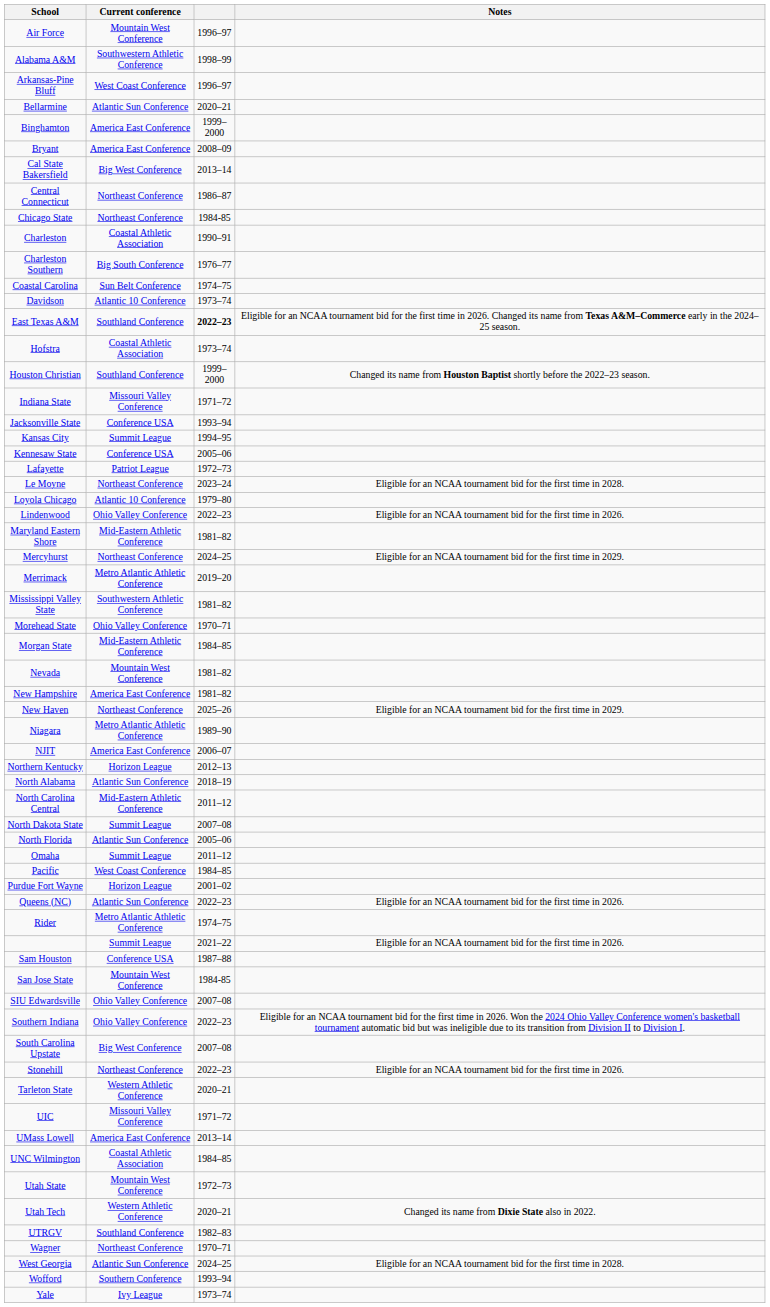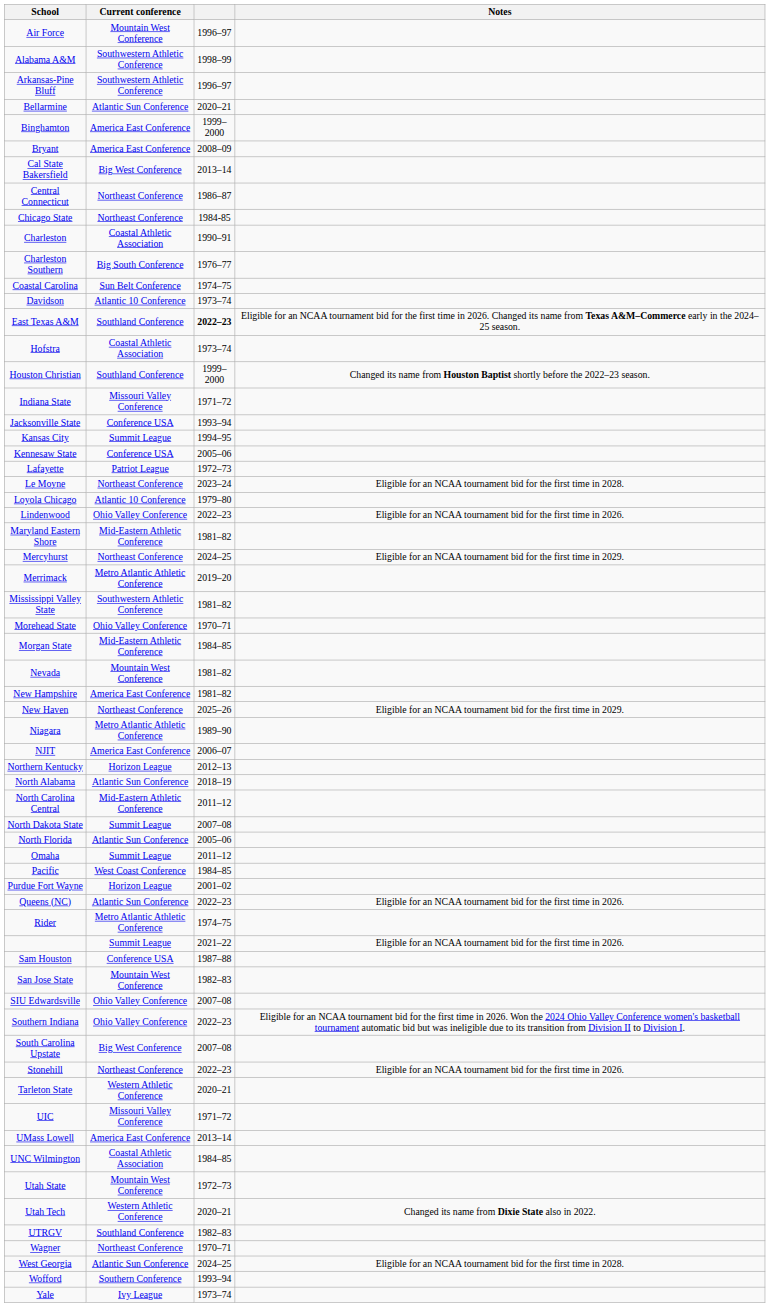Arkansas-Pine Bluff | Current conference: West Coast Conference -> Southwestern Athletic Conference
San Jose State | column 3: 1984-85 -> 1982–83
